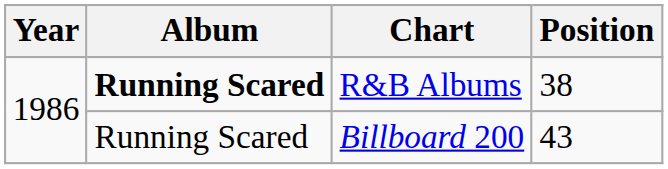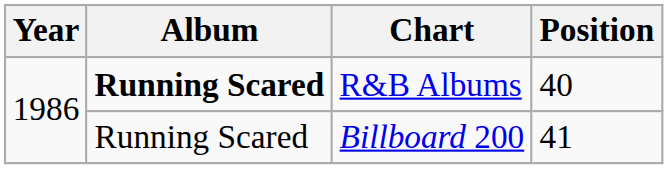R&B Albums | Position: 38 -> 40
Billboard 200 | Position: 43 -> 41
